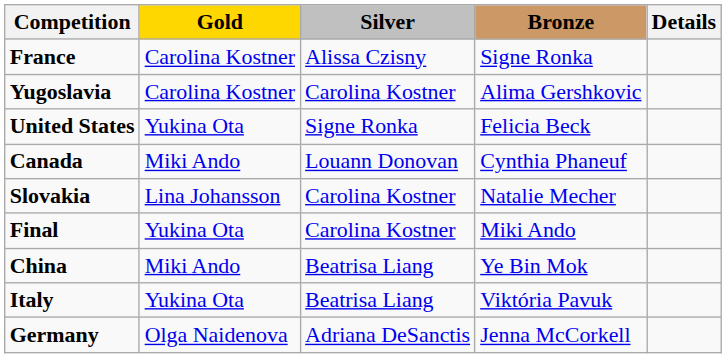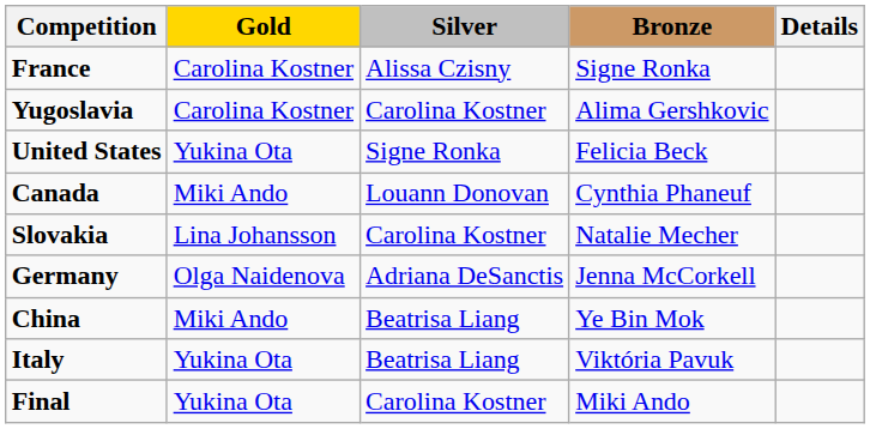rows swapped: Germany <-> Final
